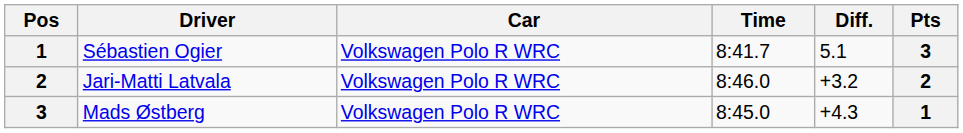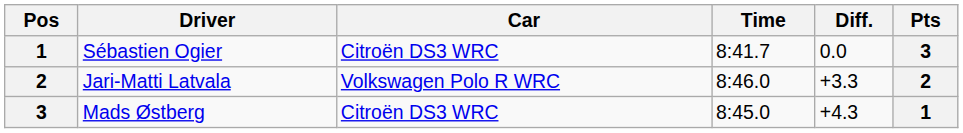Sébastien Ogier | Car: Volkswagen Polo R WRC -> Citroën DS3 WRC
Sébastien Ogier | Diff.: 5.1 -> 0.0
Jari-Matti Latvala | Diff.: +3.2 -> +3.3
Mads Østberg | Car: Volkswagen Polo R WRC -> Citroën DS3 WRC
